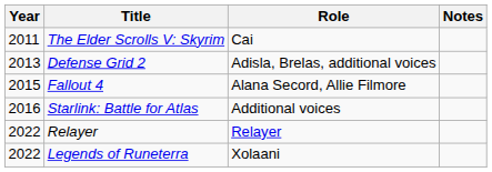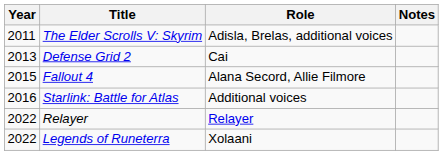The Elder Scrolls V: Skyrim | Role: Cai -> Adisla, Brelas, additional voices
Defense Grid 2 | Role: Adisla, Brelas, additional voices -> Cai
